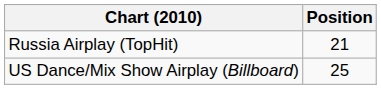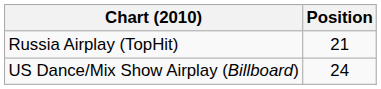US Dance/Mix Show Airplay (Billboard) | Position: 25 -> 24
